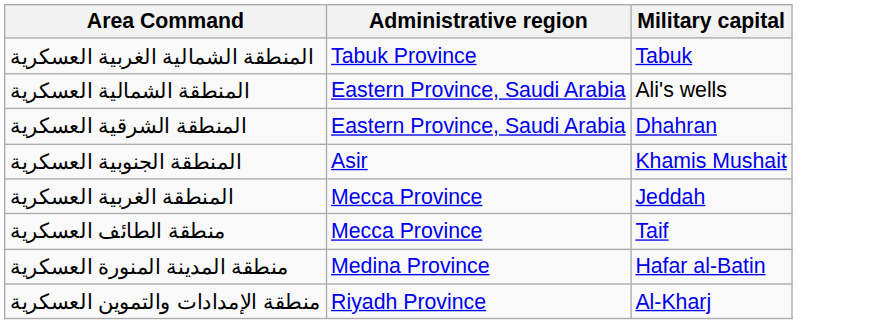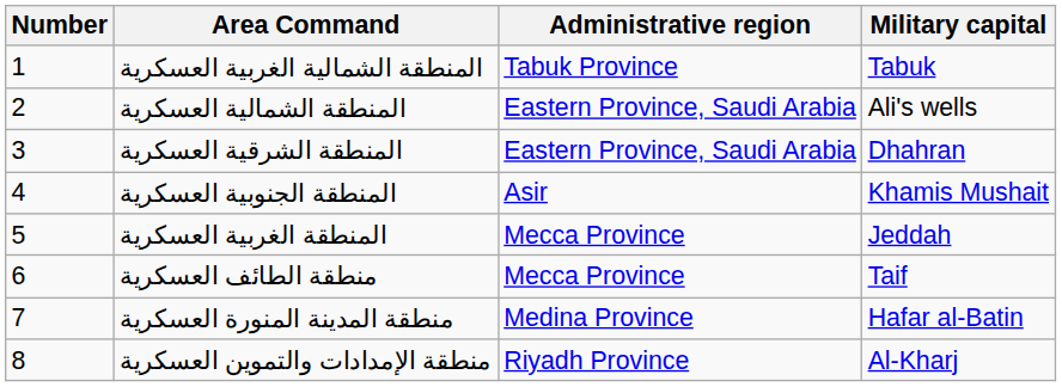+ column: Number | 1 | 2 | 3 | 4 | 5 | 6 | 7 | 8
